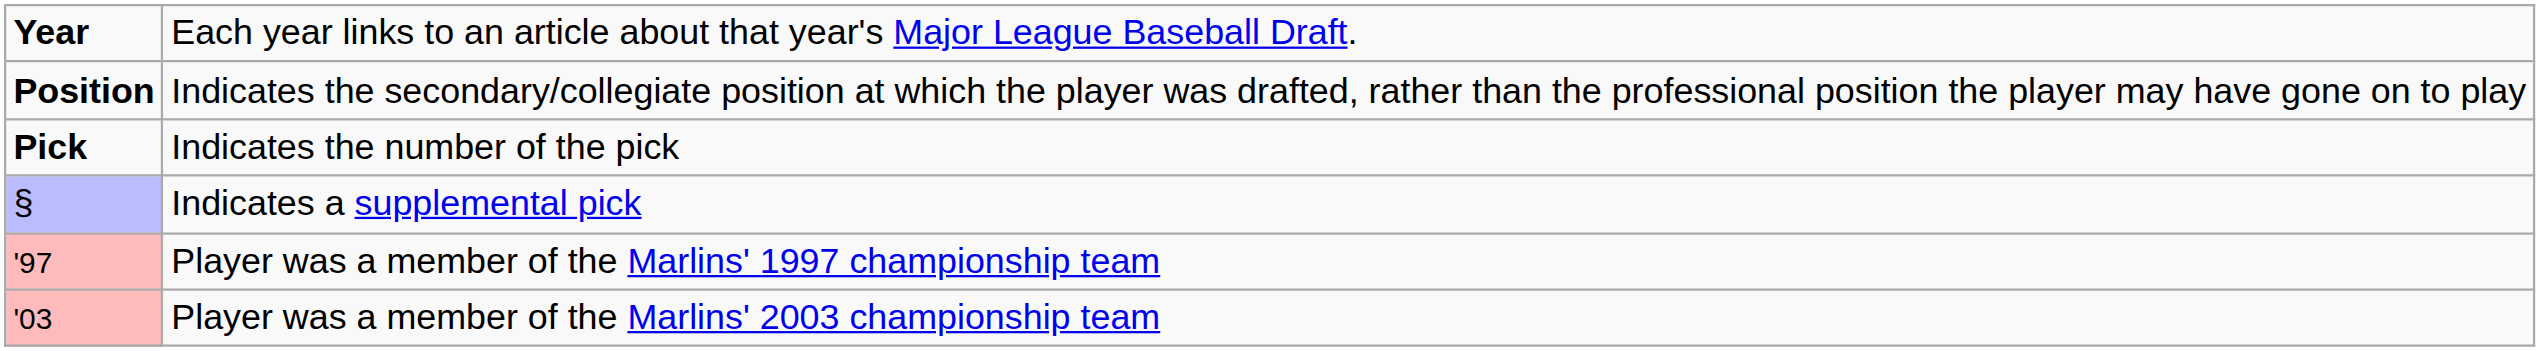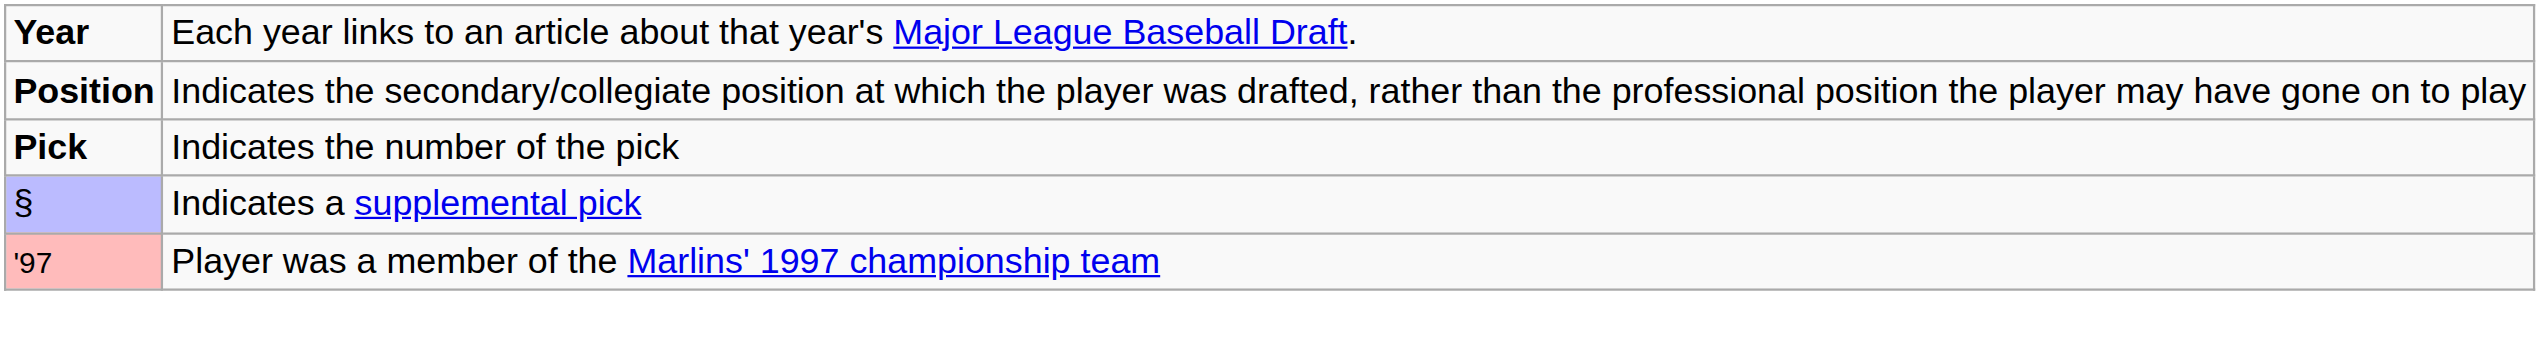- row: '03 | Player was a member of the Marlins' 2003 championship team
